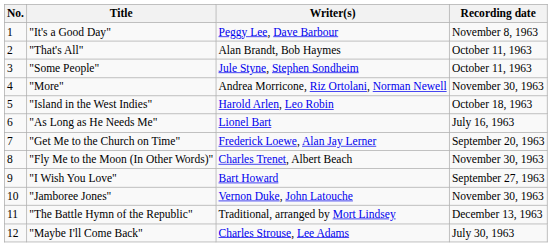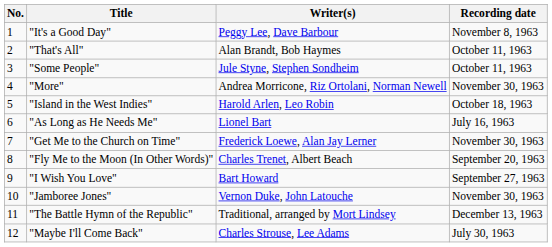"Get Me to the Church on Time" | Recording date: September 20, 1963 -> November 30, 1963
"Fly Me to the Moon (In Other Words)" | Recording date: November 30, 1963 -> September 20, 1963
